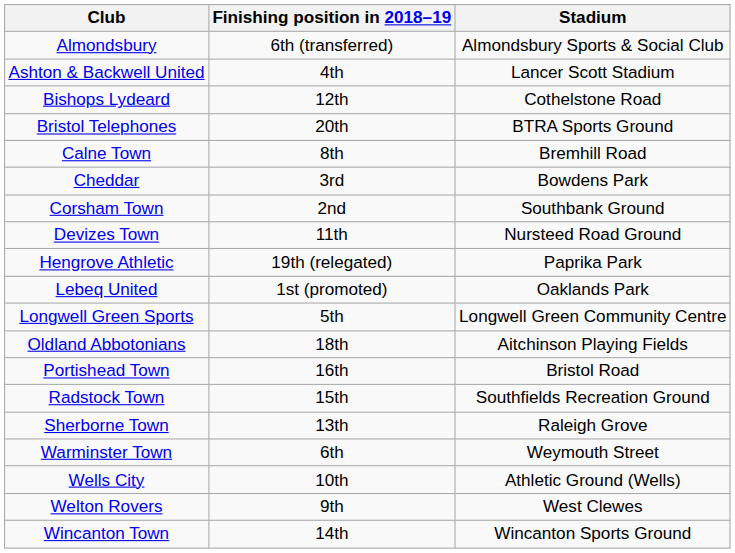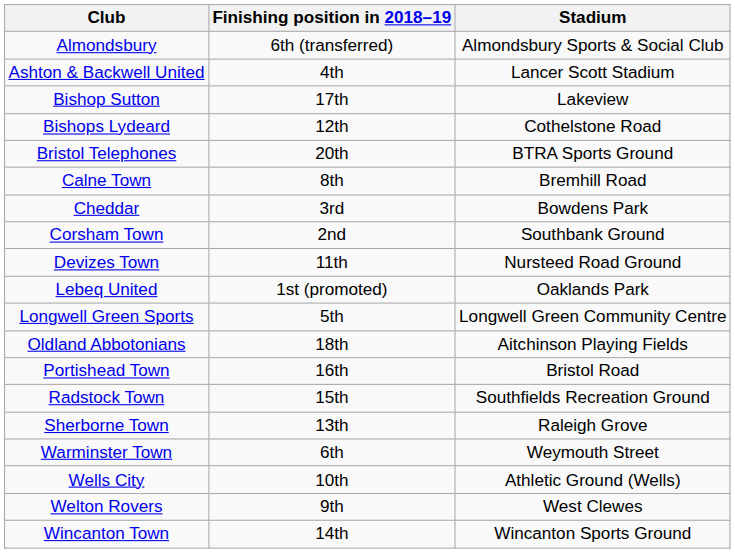+ row: Bishop Sutton | 17th | Lakeview
- row: Hengrove Athletic | 19th (relegated) | Paprika Park
